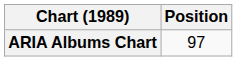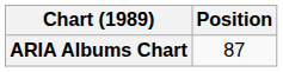ARIA Albums Chart | Position: 97 -> 87
